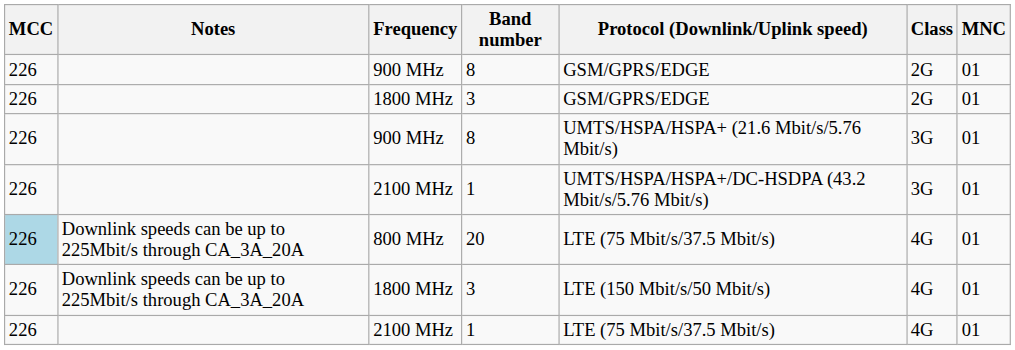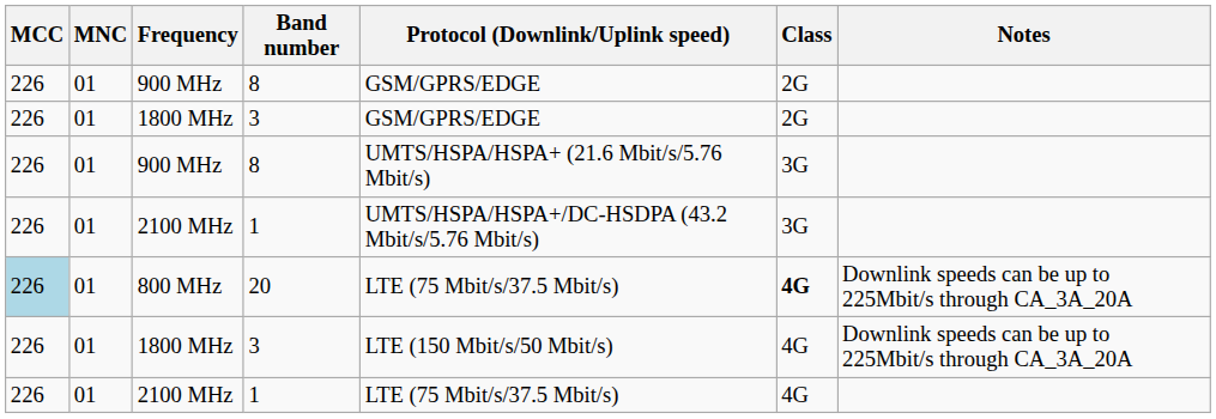columns swapped: MNC <-> Notes
800 MHz | Class: normal -> bold
